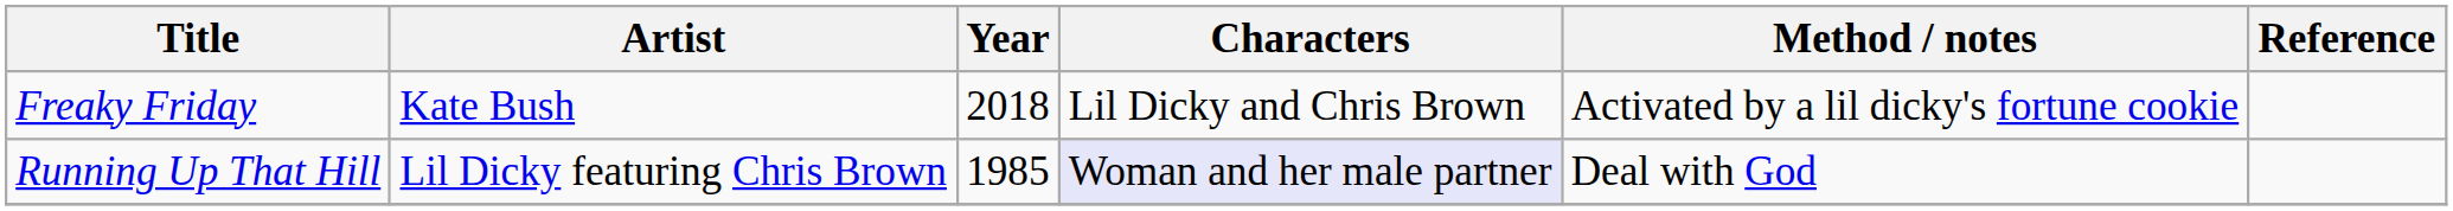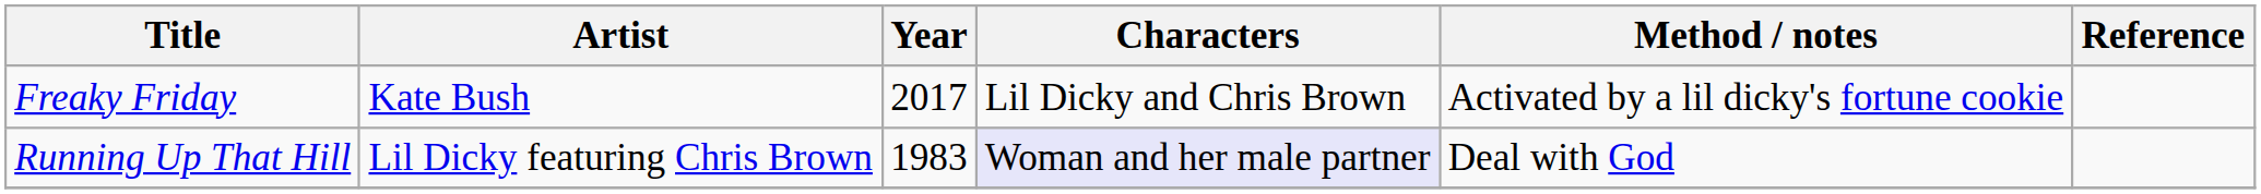Freaky Friday | Year: 2018 -> 2017
Running Up That Hill | Year: 1985 -> 1983
